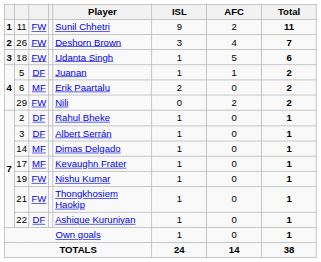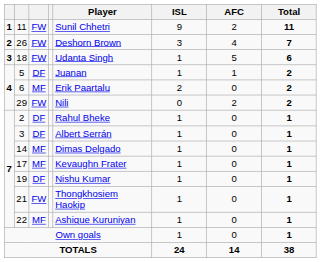19 | column 3: FW -> DF
22 | column 3: DF -> MF
